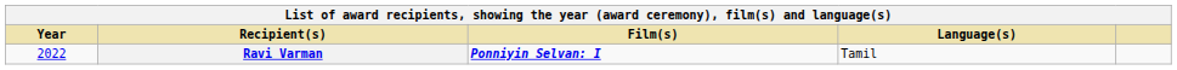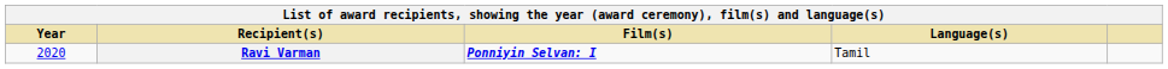Ravi Varman | Year: 2022 -> 2020
